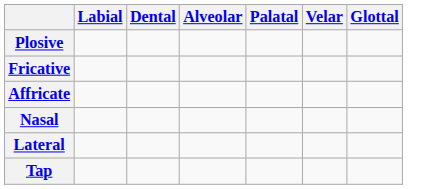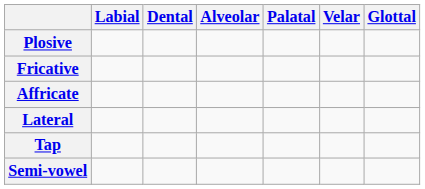- row: Nasal
+ row: Semi-vowel
